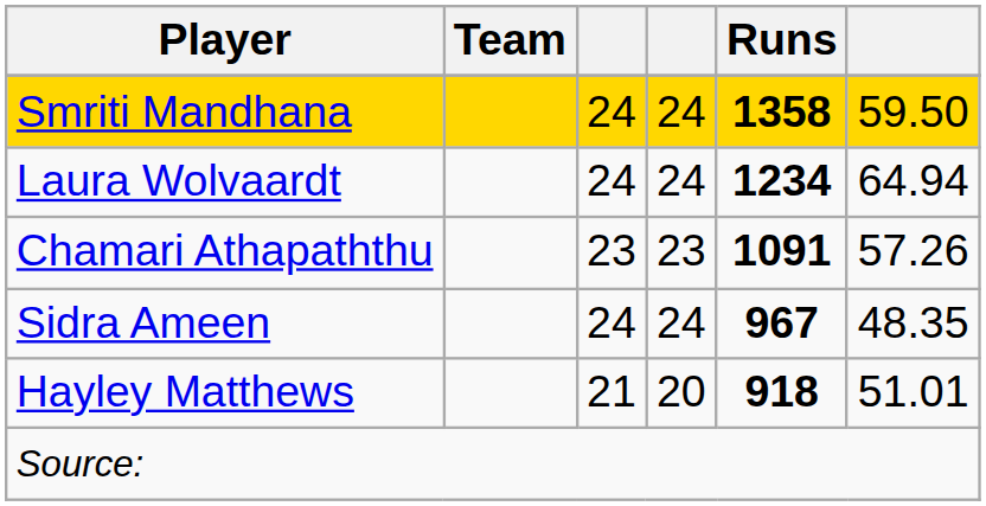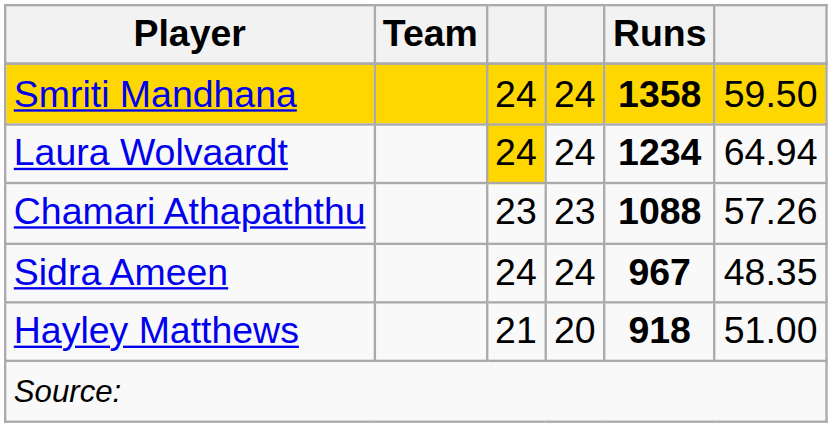Laura Wolvaardt | column 3: no background -> gold background
Chamari Athapaththu | Runs: 1091 -> 1088
Hayley Matthews | column 6: 51.01 -> 51.00
